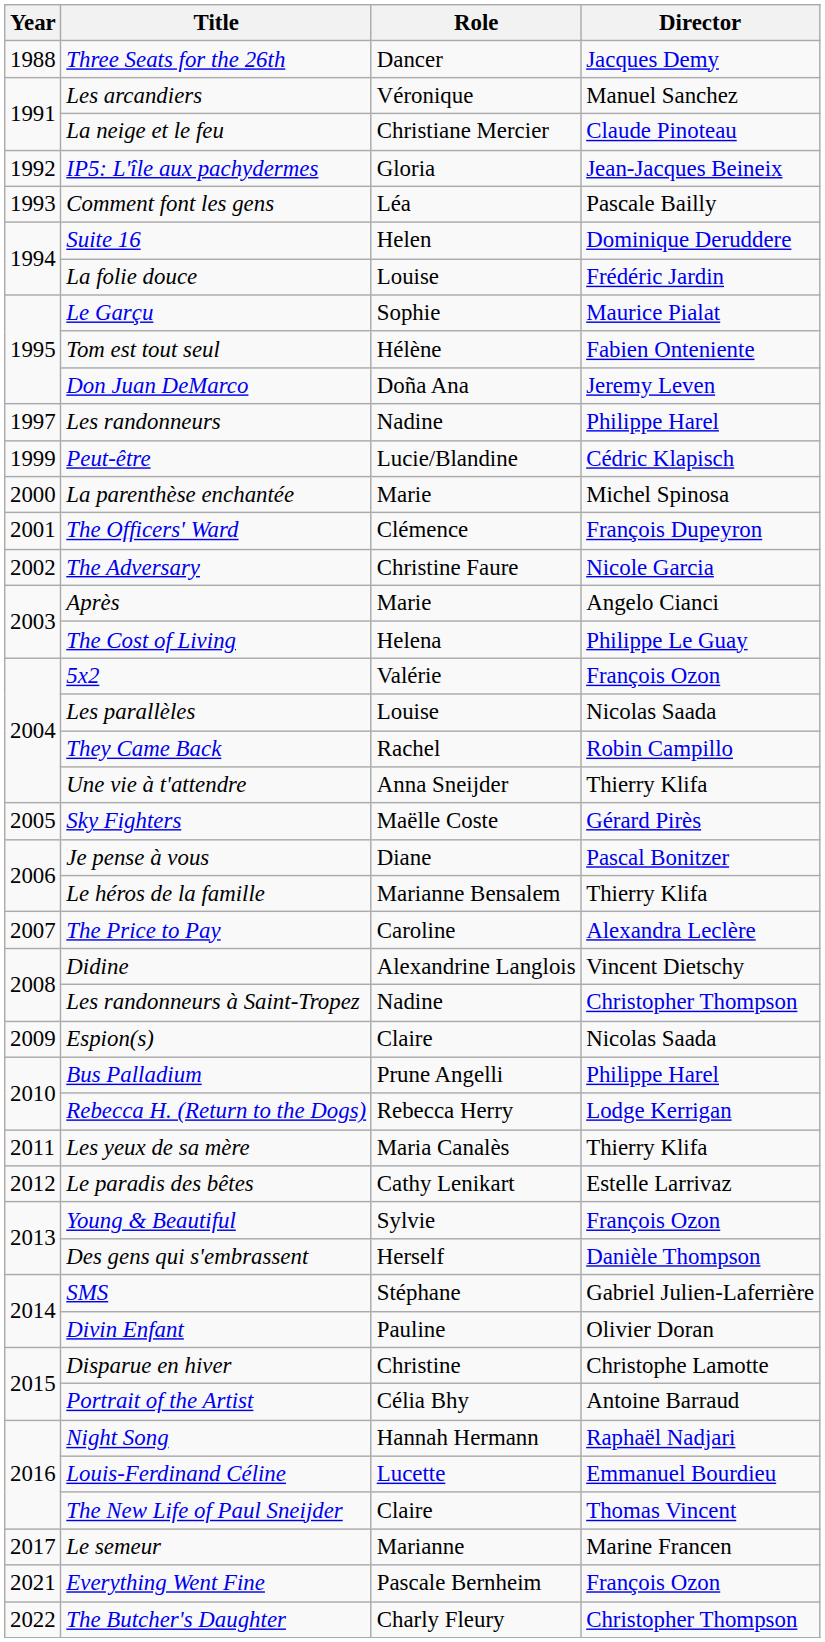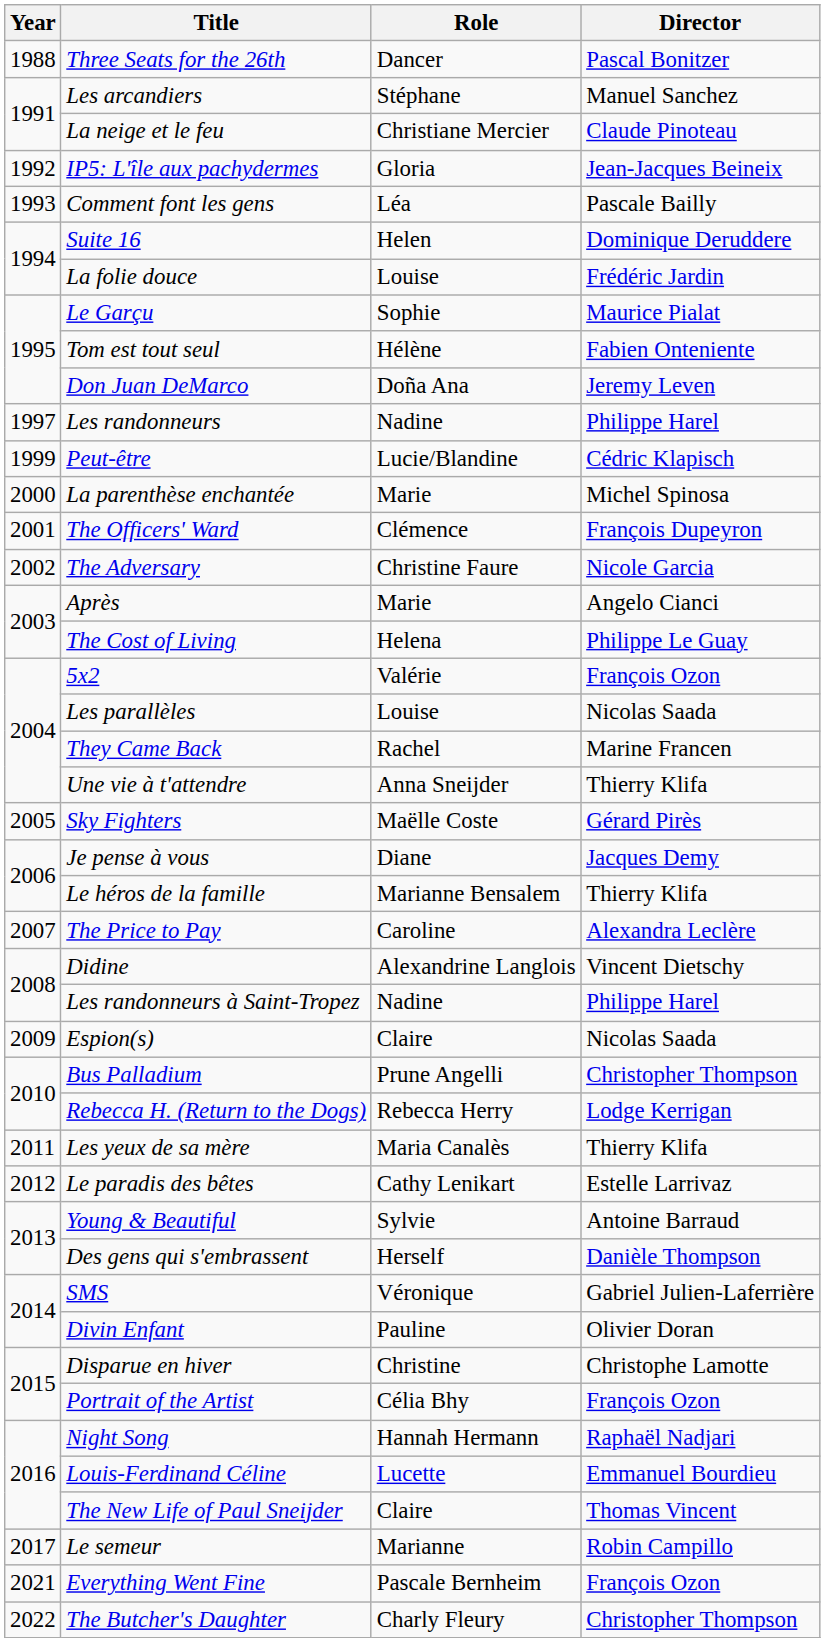Three Seats for the 26th | Director: Jacques Demy -> Pascal Bonitzer
Les arcandiers | Role: Véronique -> Stéphane
They Came Back | Director: Robin Campillo -> Marine Francen
Je pense à vous | Director: Pascal Bonitzer -> Jacques Demy
Les randonneurs à Saint-Tropez | Director: Christopher Thompson -> Philippe Harel
Bus Palladium | Director: Philippe Harel -> Christopher Thompson
Young & Beautiful | Director: François Ozon -> Antoine Barraud
SMS | Role: Stéphane -> Véronique
Portrait of the Artist | Director: Antoine Barraud -> François Ozon
Le semeur | Director: Marine Francen -> Robin Campillo
